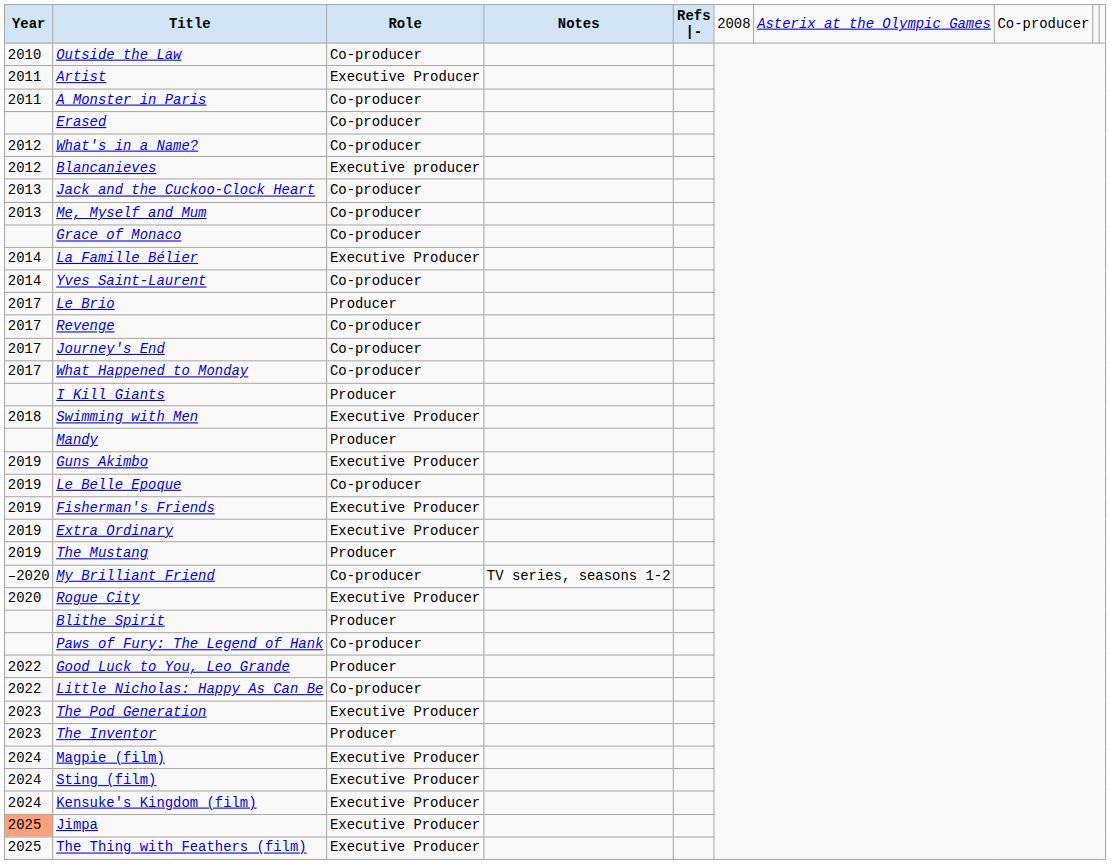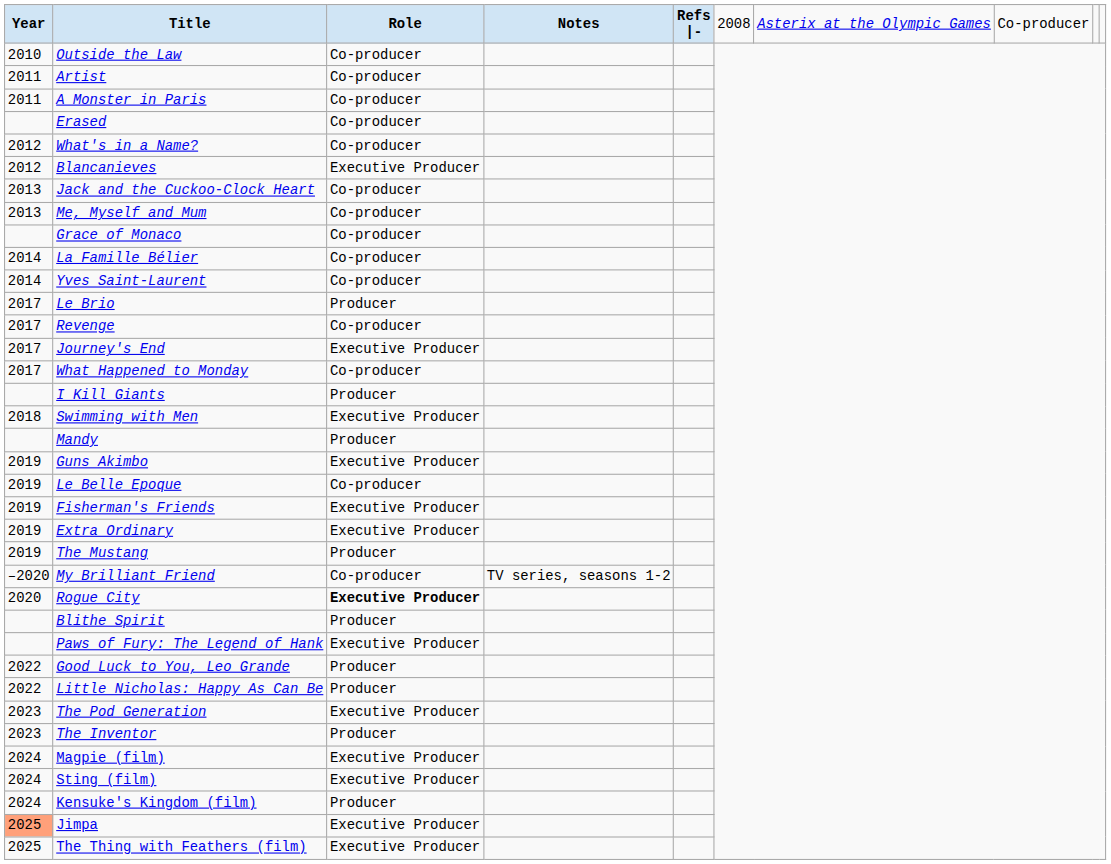Artist | column 3: Executive Producer -> Co-producer
Blancanieves | column 3: Executive producer -> Executive Producer
La Famille Bélier | column 3: Executive Producer -> Co-producer
Journey's End | column 3: Co-producer -> Executive Producer
Rogue City | column 3: normal -> bold
Paws of Fury: The Legend of Hank | column 3: Co-producer -> Executive Producer
Little Nicholas: Happy As Can Be | column 3: Co-producer -> Producer
Kensuke's Kingdom (film) | column 3: Executive Producer -> Producer
